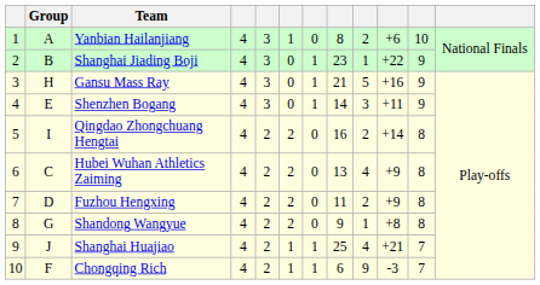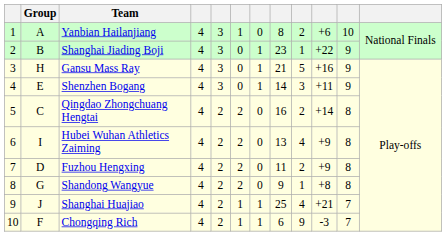Qingdao Zhongchuang Hengtai | Group: I -> C
Hubei Wuhan Athletics Zaiming | Group: C -> I
